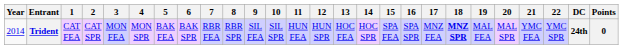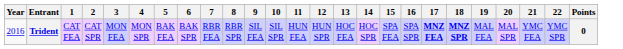- column: DC | 24th
Trident | Year: 2014 -> 2016
Trident | 17: normal -> bold
